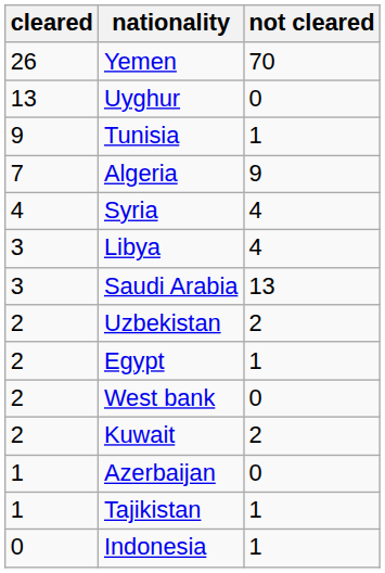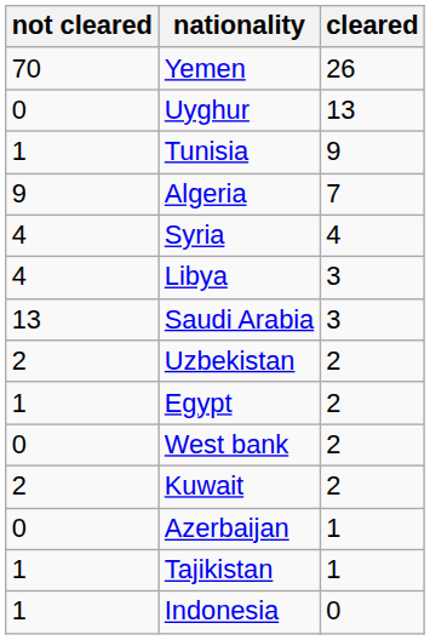columns swapped: cleared <-> not cleared
